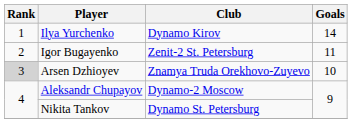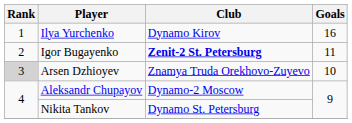Ilya Yurchenko | Goals: 14 -> 16
Igor Bugayenko | Club: normal -> bold
